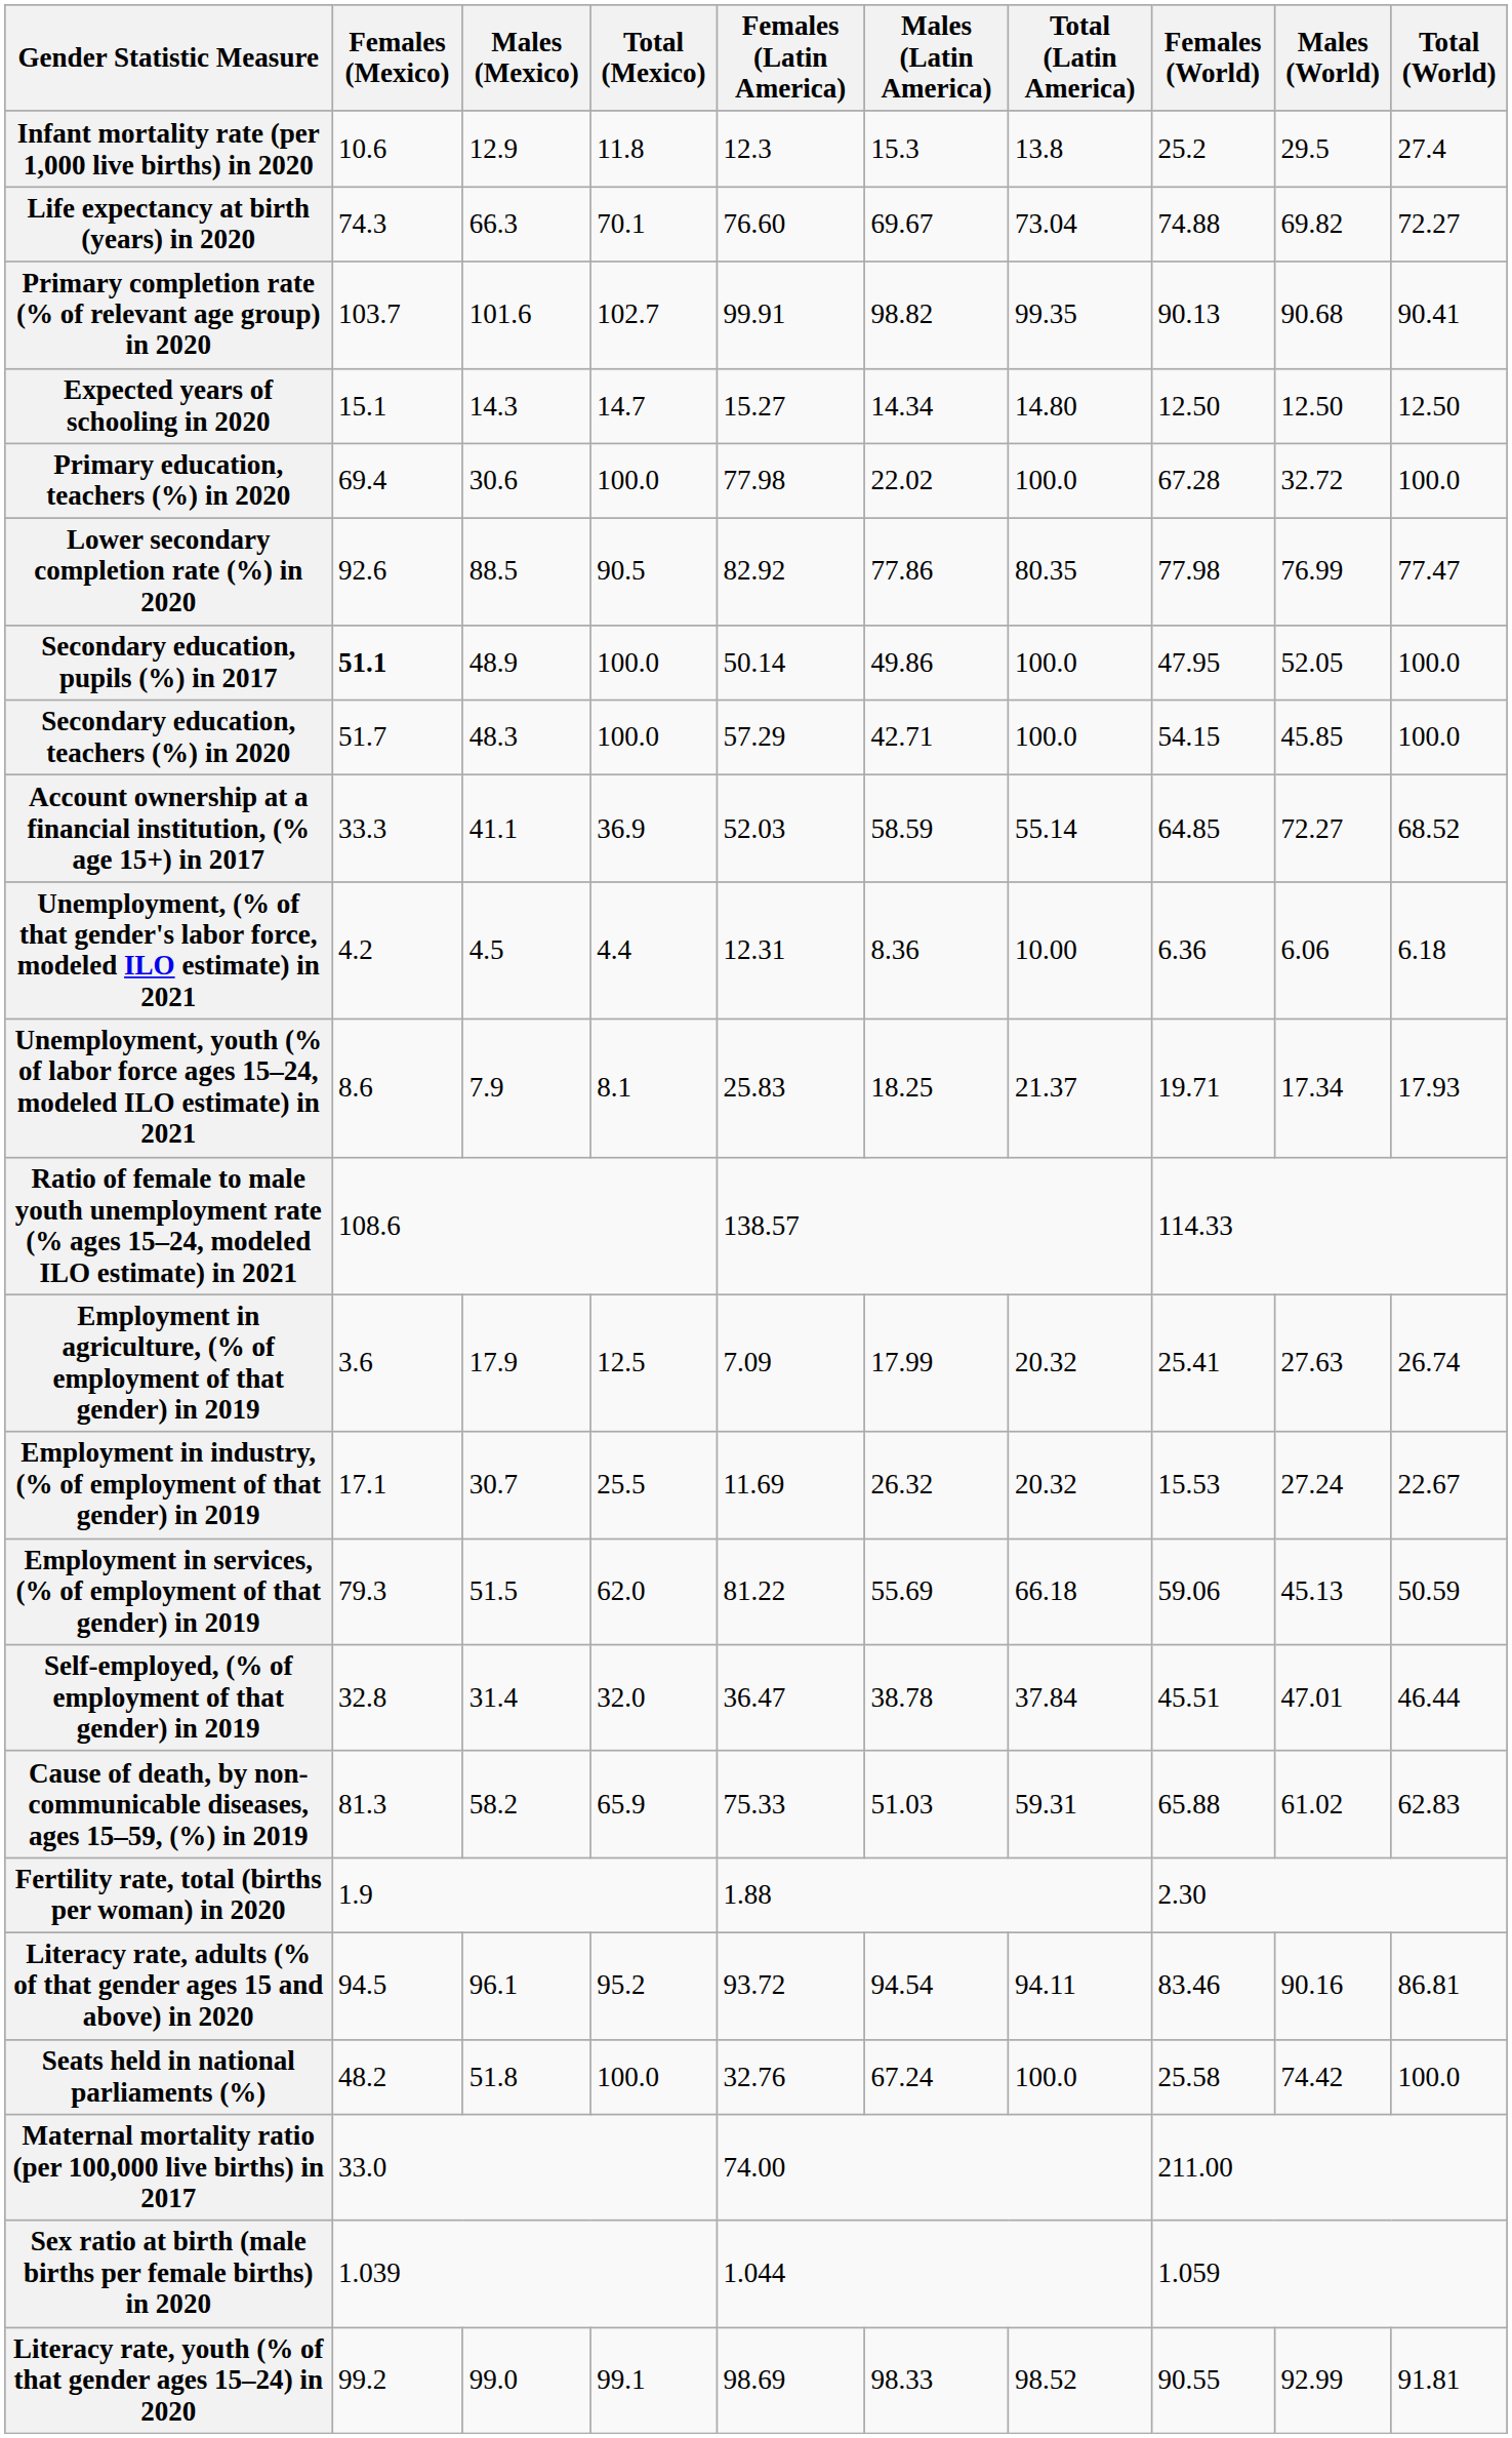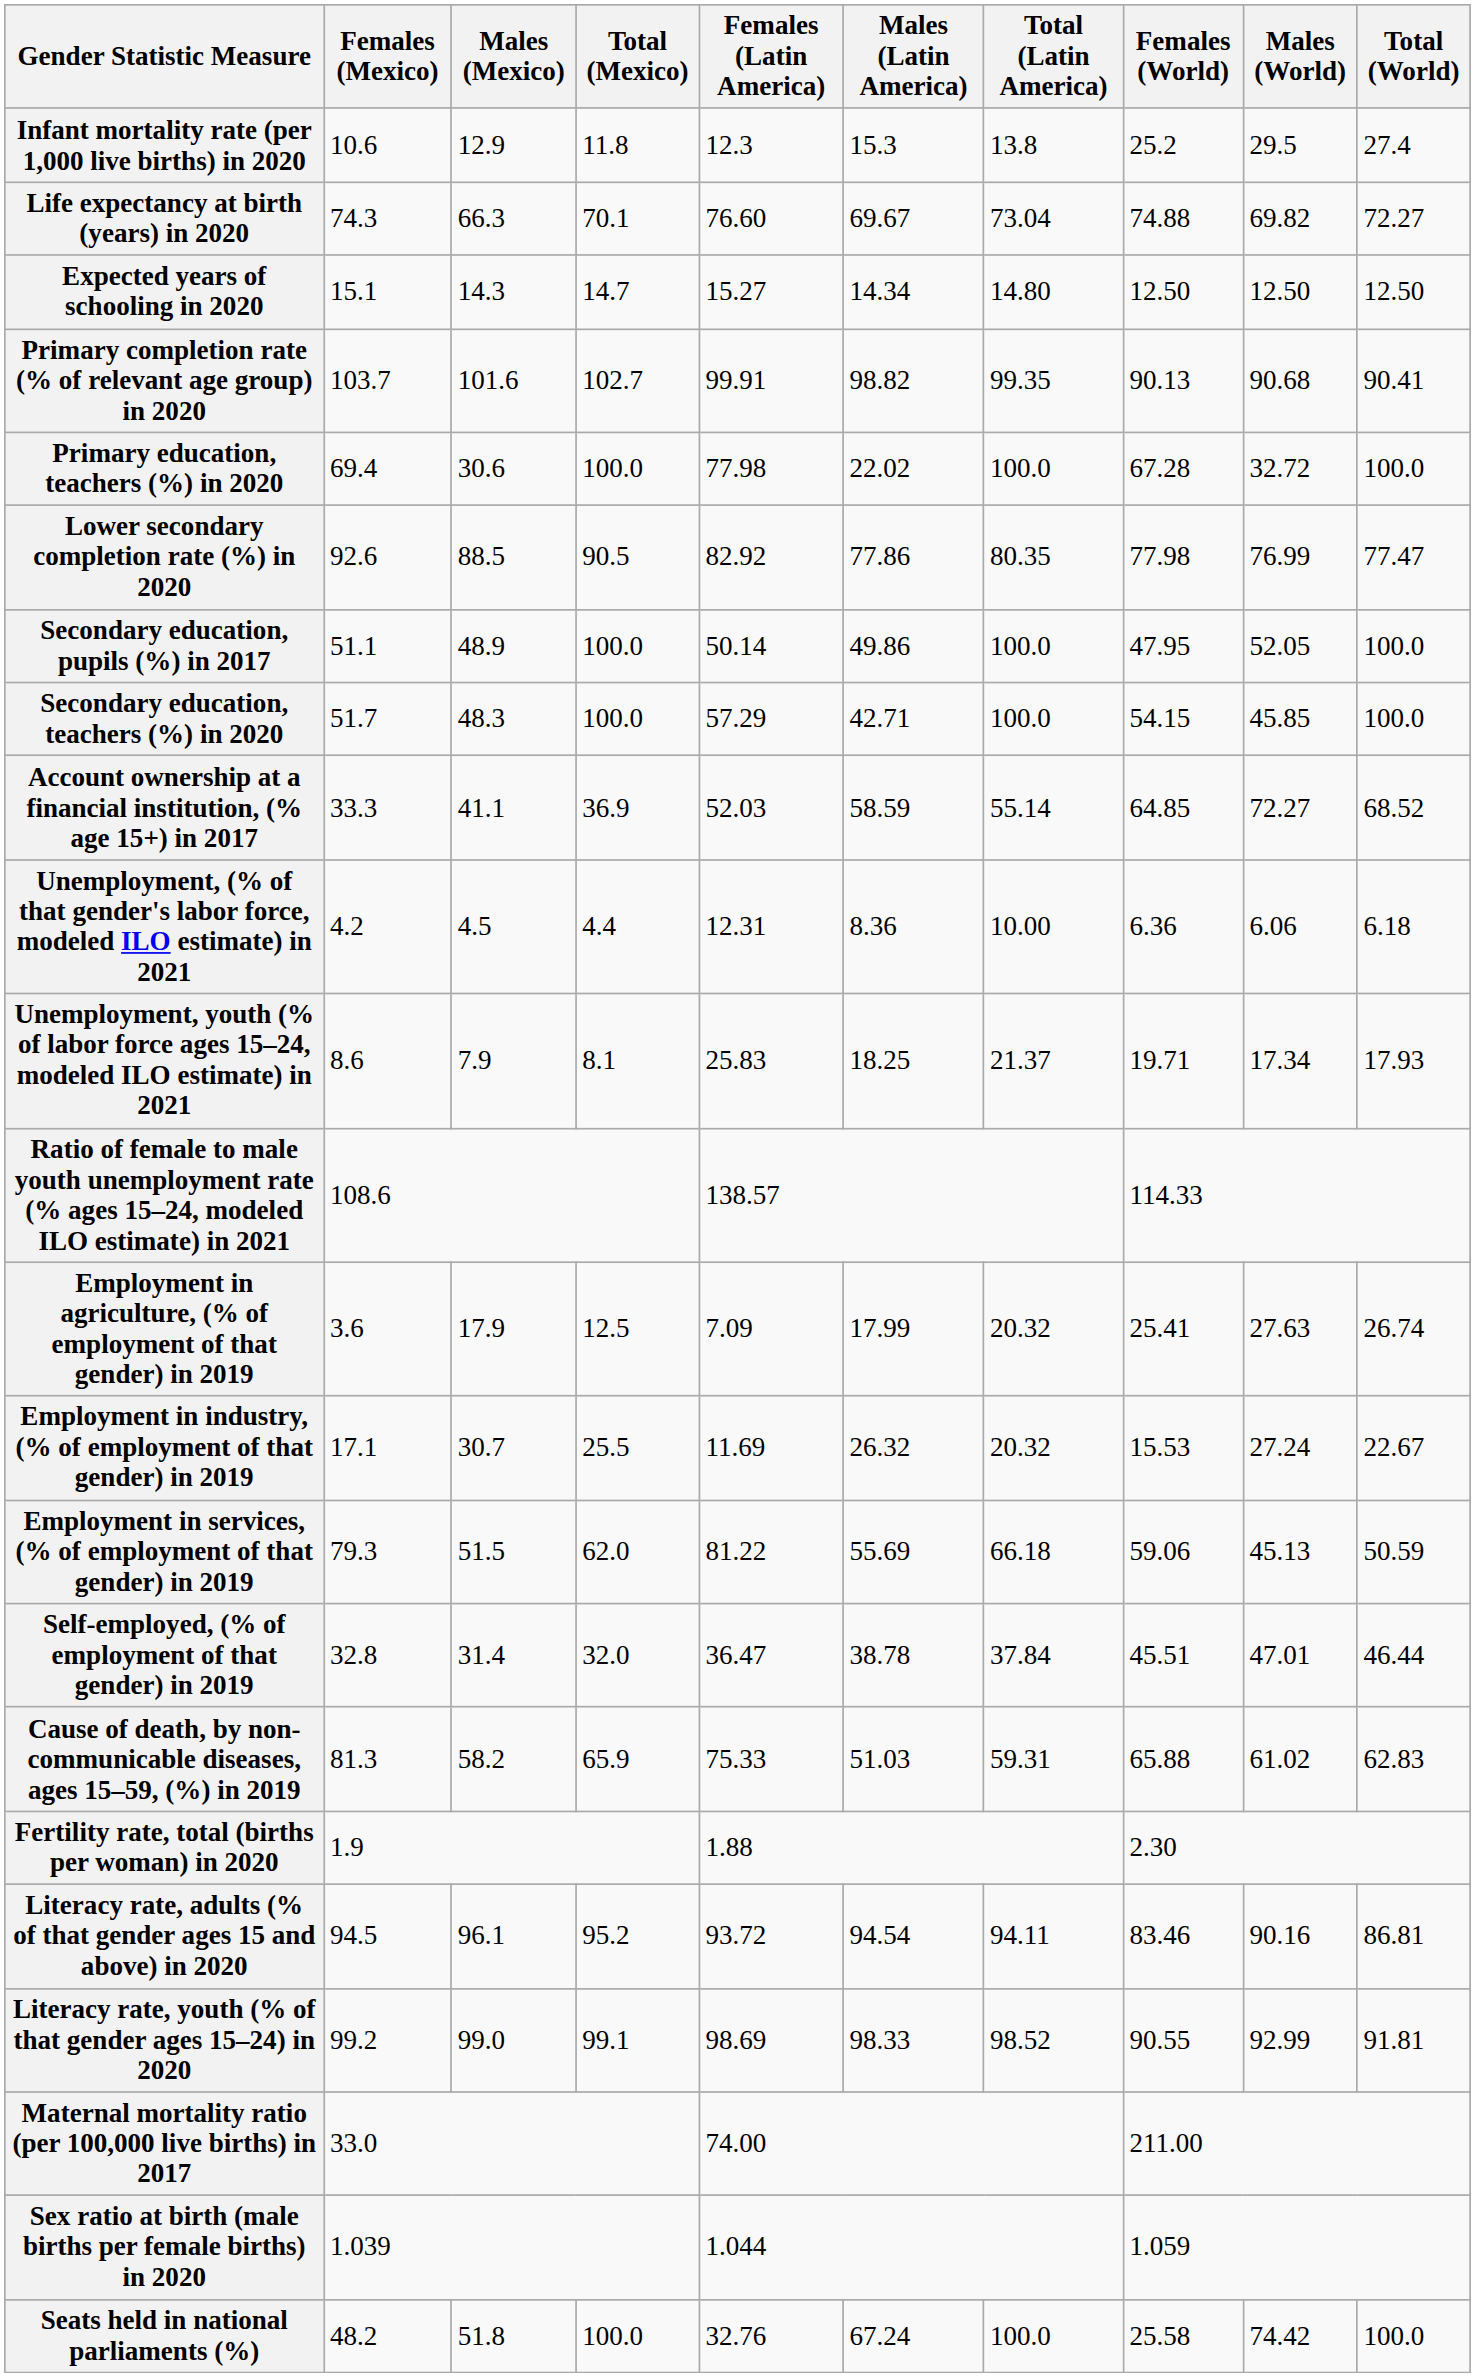rows swapped: Expected years of schooling in 2020 <-> Primary completion rate (% of relevant age group) in 2020
Secondary education, pupils (%) in 2017 | Females (Mexico): bold -> normal
rows swapped: Literacy rate, youth (% of that gender ages 15–24) in 2020 <-> Seats held in national parliaments (%)
